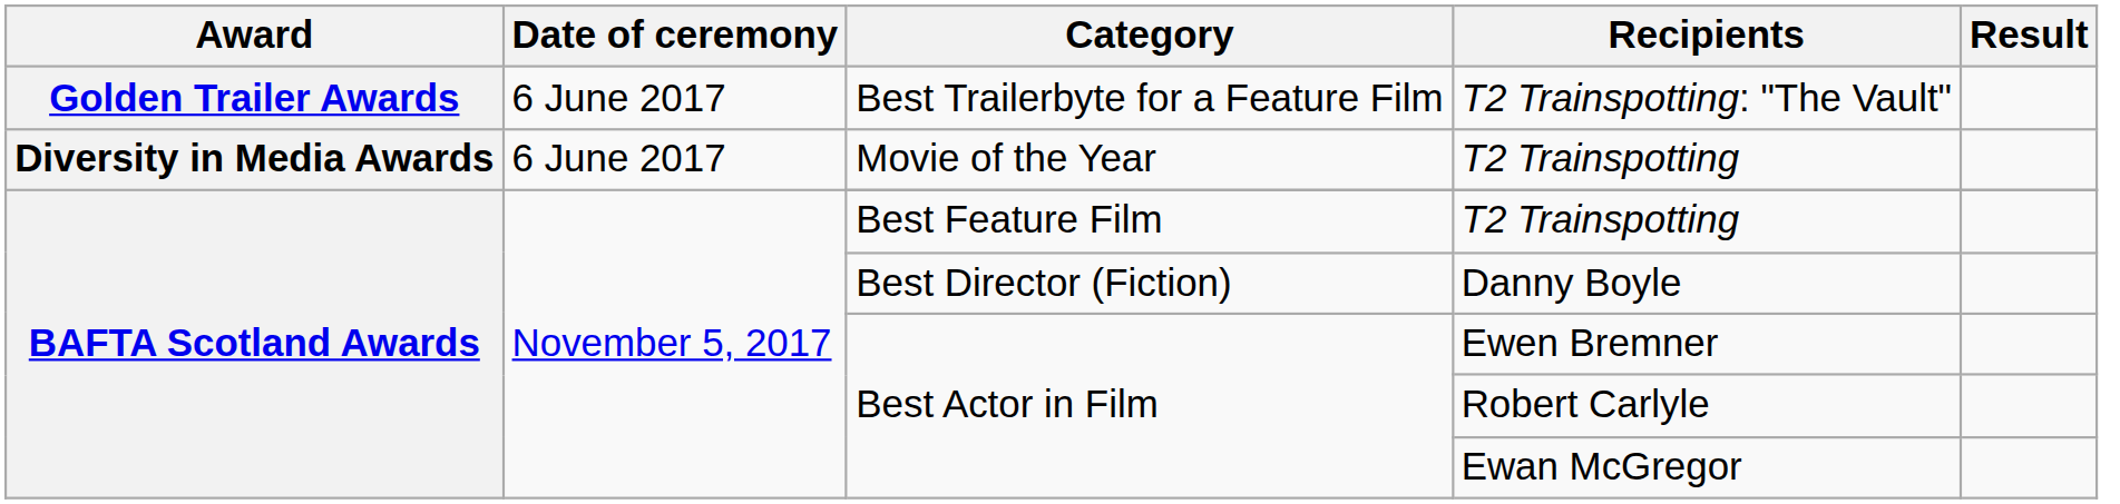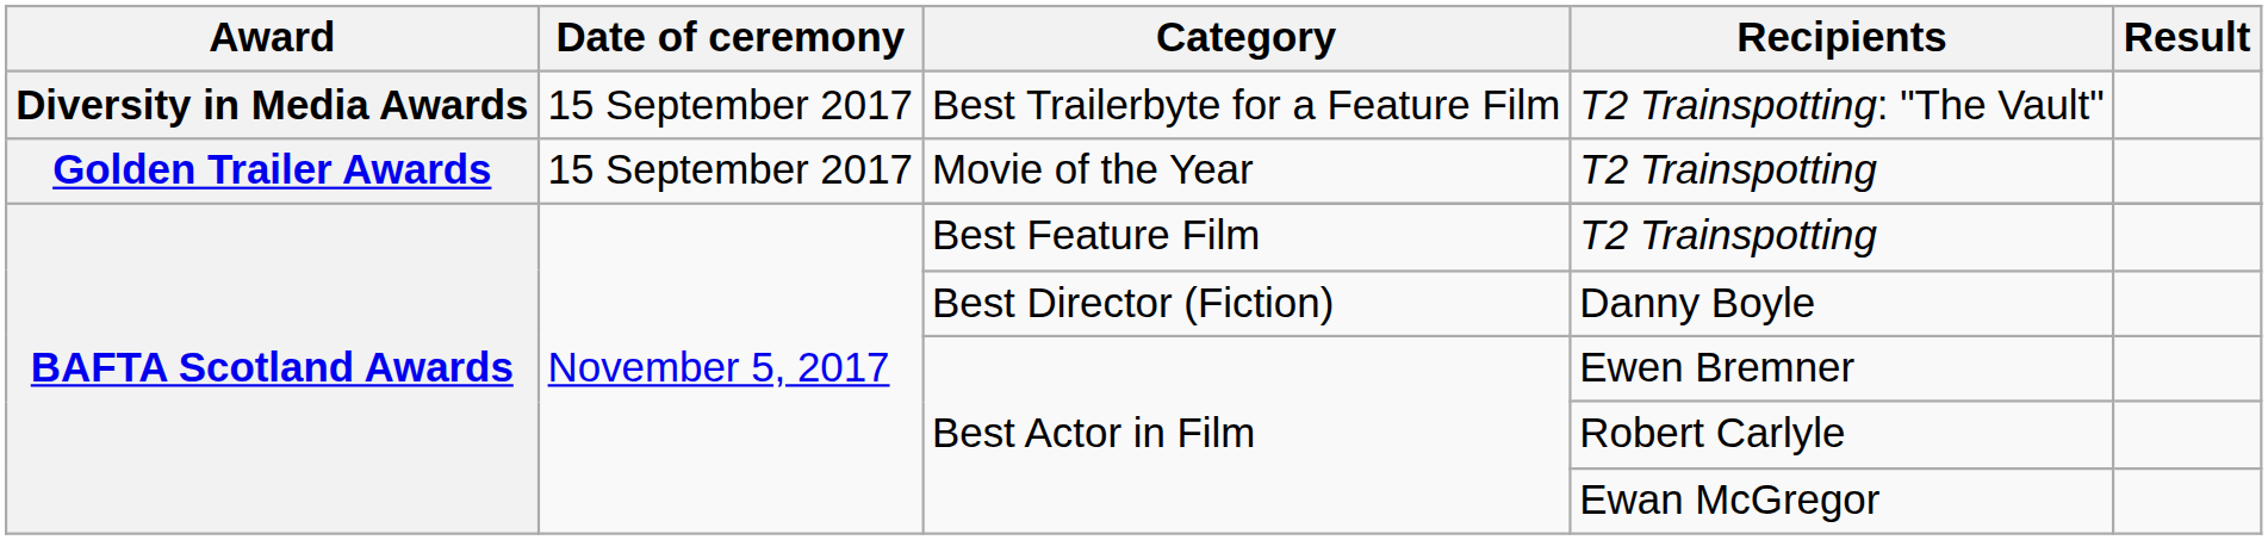T2 Trainspotting: "The Vault" | Award: Golden Trailer Awards -> Diversity in Media Awards
T2 Trainspotting: "The Vault" | Date of ceremony: 6 June 2017 -> 15 September 2017
Movie of the Year / T2 Trainspotting | Award: Diversity in Media Awards -> Golden Trailer Awards
Movie of the Year / T2 Trainspotting | Date of ceremony: 6 June 2017 -> 15 September 2017
